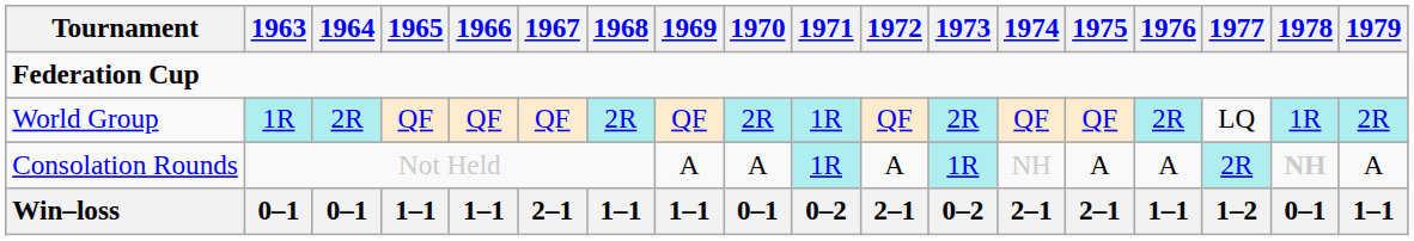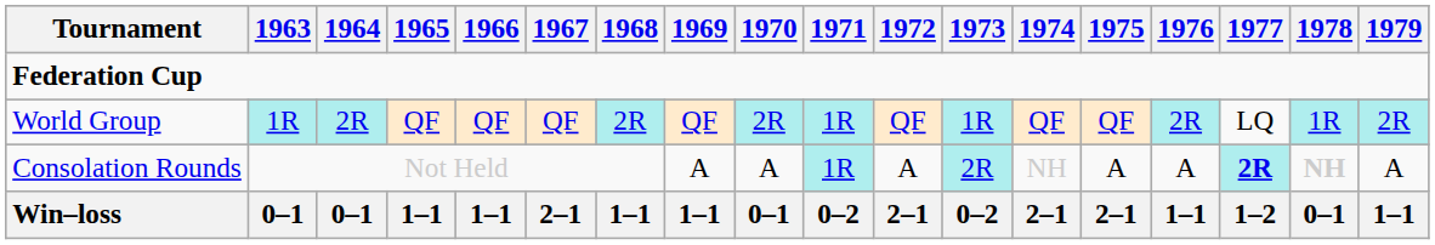World Group | 1973: 2R -> 1R
Consolation Rounds | 1973: 1R -> 2R
Consolation Rounds | 1977: normal -> bold
